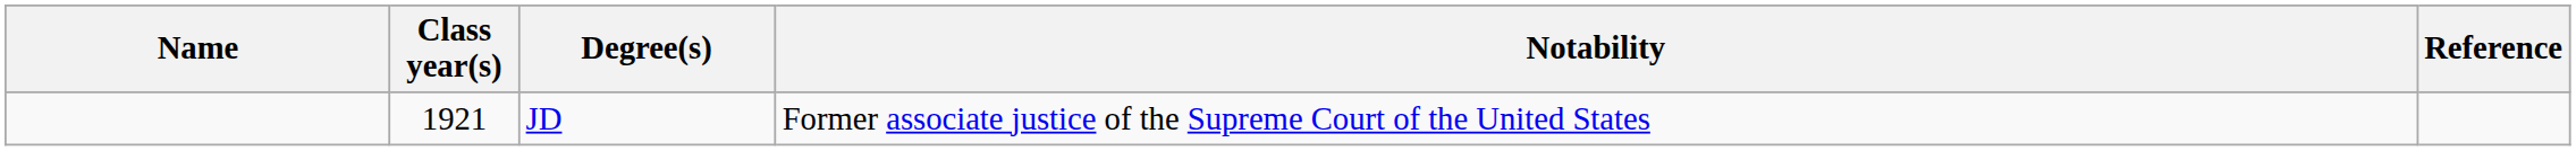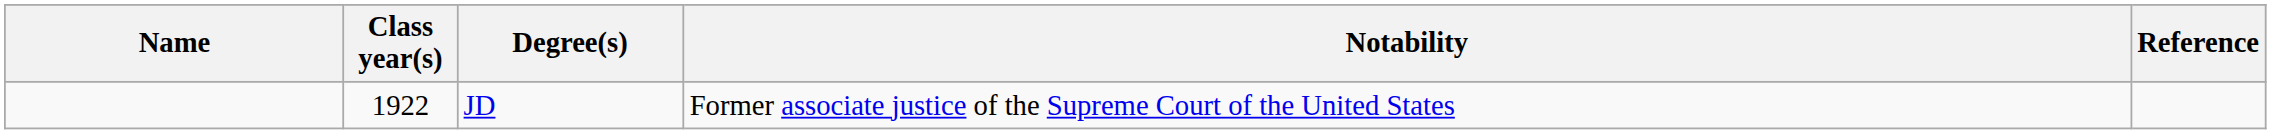JD | Class year(s): 1921 -> 1922
